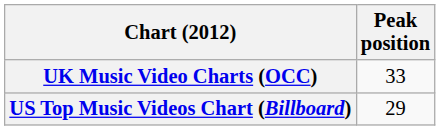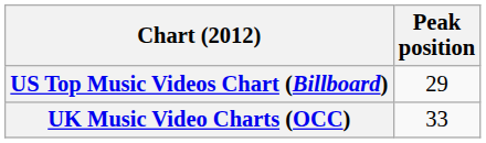rows swapped: UK Music Video Charts (OCC) <-> US Top Music Videos Chart (Billboard)
